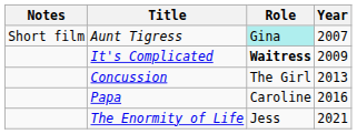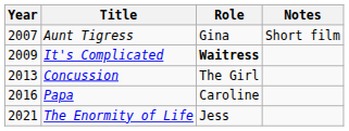columns swapped: Year <-> Notes
Aunt Tigress | Role: paleturquoise background -> no background
